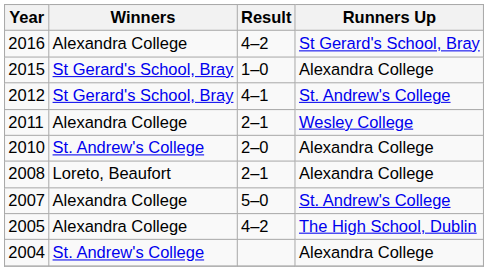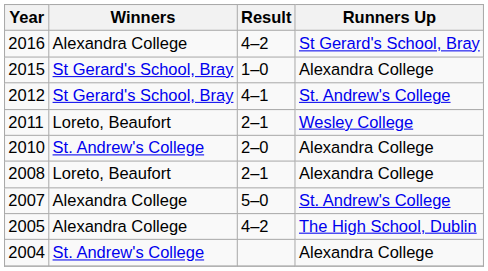2011 | Winners: Alexandra College -> Loreto, Beaufort
